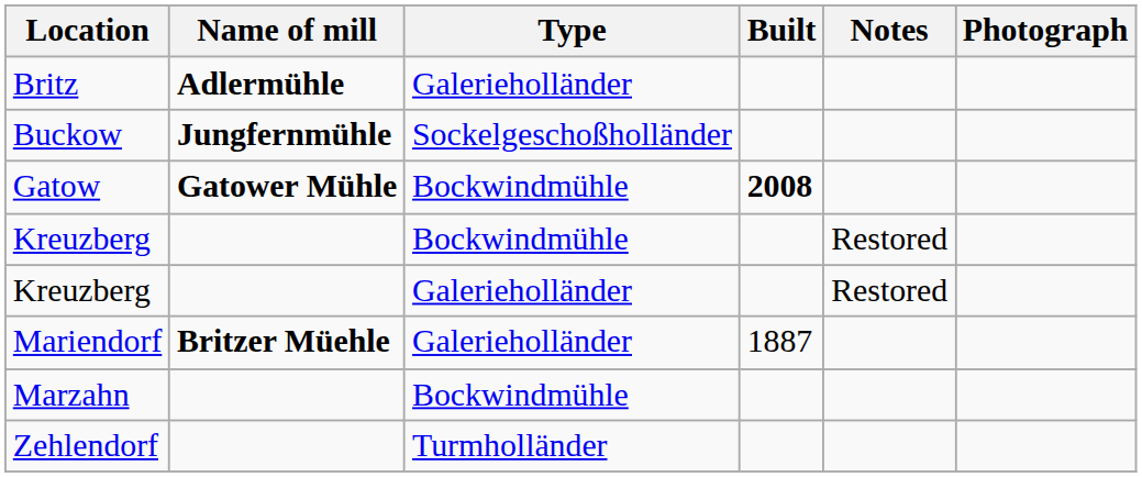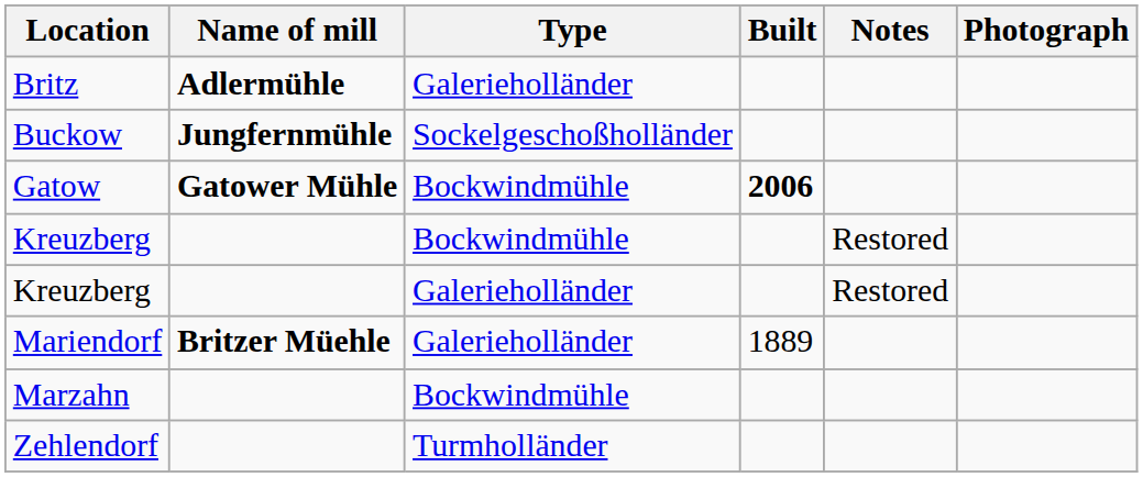Gatow | Built: 2008 -> 2006
Mariendorf | Built: 1887 -> 1889
